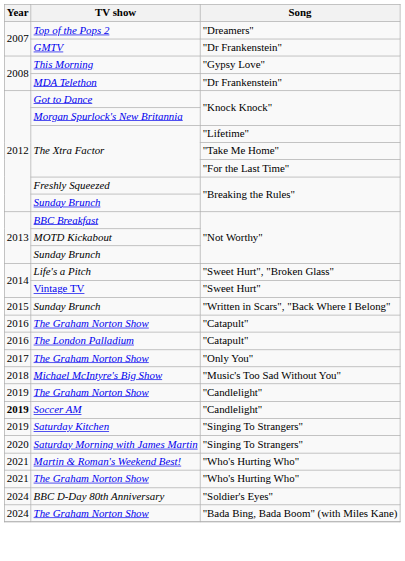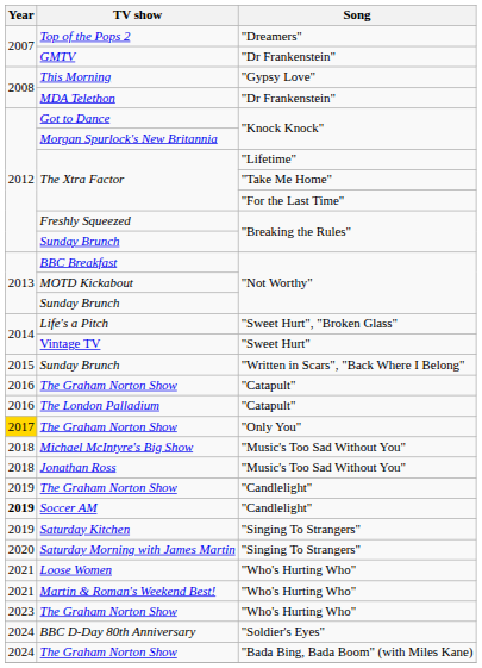The Graham Norton Show / "Only You" | Year: no background -> gold background
+ row: 2018 | Jonathan Ross | "Music's Too Sad Without You"
+ row: 2021 | Loose Women | "Who's Hurting Who"
The Graham Norton Show / "Who's Hurting Who" | Year: 2021 -> 2023
